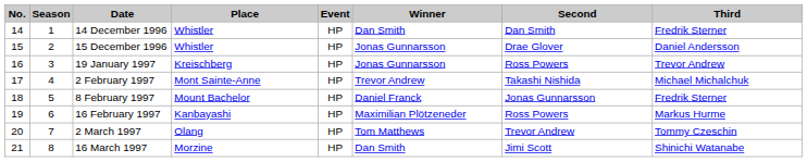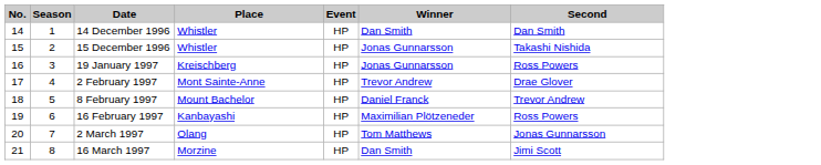- column: Third | Fredrik Sterner | Daniel Andersson | Trevor Andrew | Michael Michalchuk | Fredrik Sterner | Markus Hurme | Tommy Czeschin | Shinichi Watanabe
15 December 1996 | Second: Drae Glover -> Takashi Nishida
2 February 1997 | Second: Takashi Nishida -> Drae Glover
8 February 1997 | Second: Jonas Gunnarsson -> Trevor Andrew
2 March 1997 | Second: Trevor Andrew -> Jonas Gunnarsson
